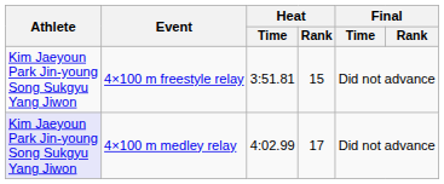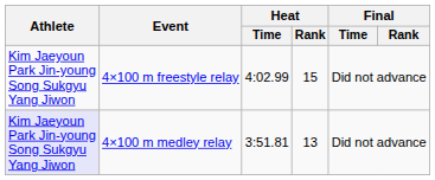4×100 m freestyle relay | Heat / Time: 3:51.81 -> 4:02.99
4×100 m medley relay | Heat / Time: 4:02.99 -> 3:51.81
4×100 m medley relay | Heat / Rank: 17 -> 13
